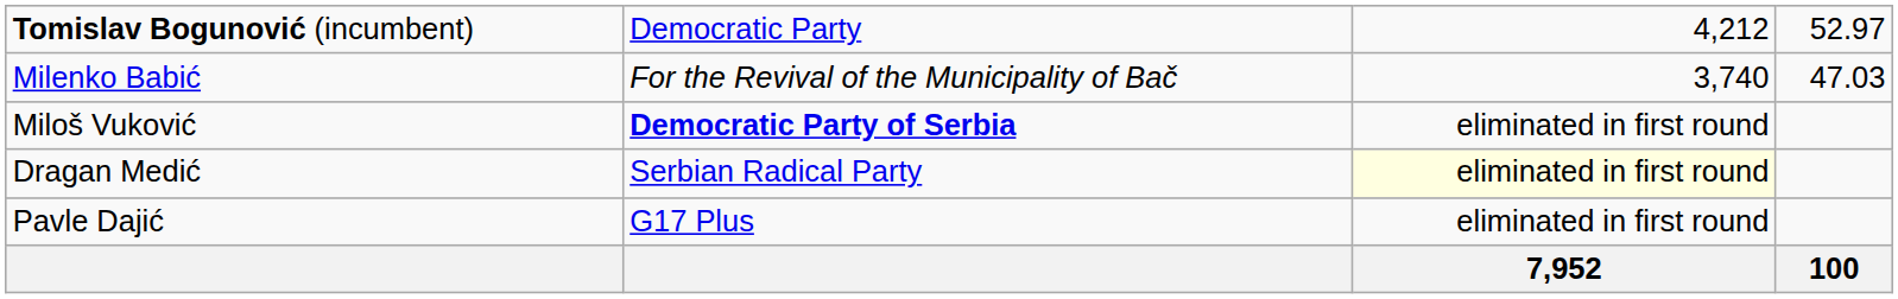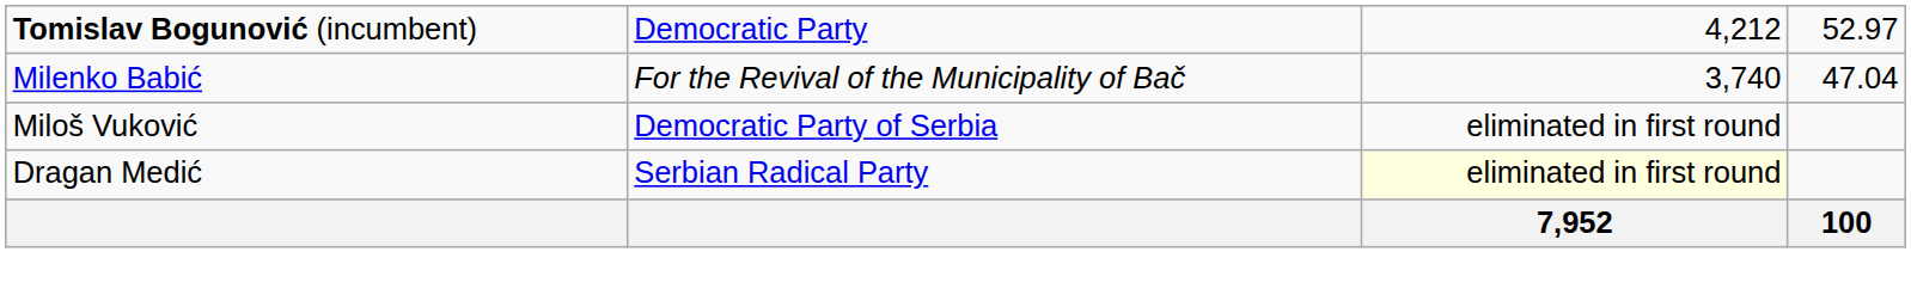Milenko Babić | column 4: 47.03 -> 47.04
Miloš Vuković | column 2: bold -> normal
- row: Pavle Dajić | G17 Plus | eliminated in first round
